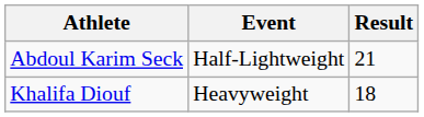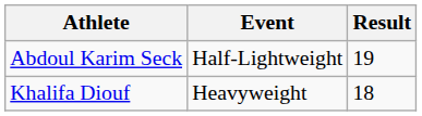Abdoul Karim Seck | Result: 21 -> 19
